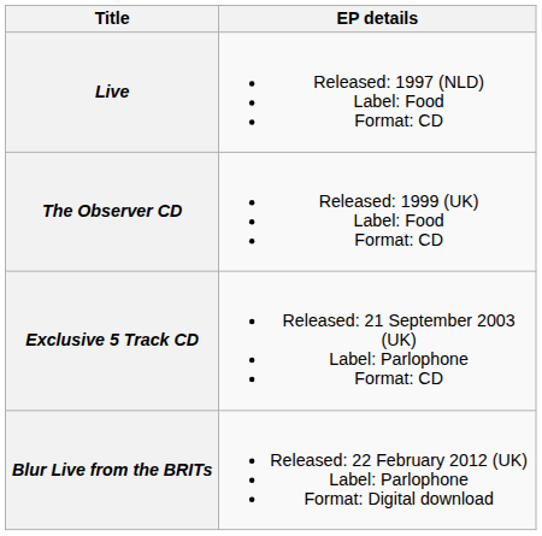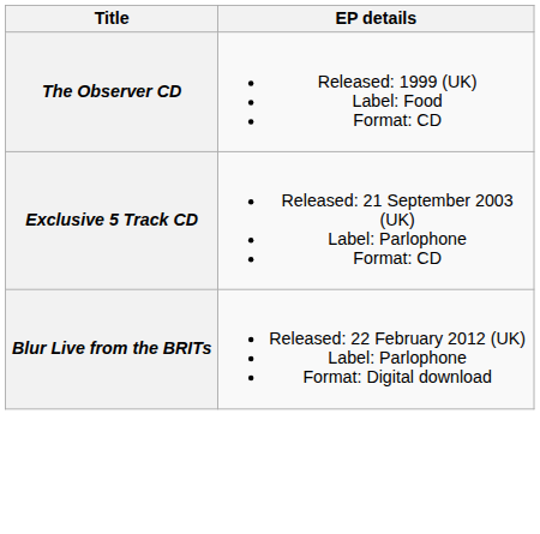- row: Live | Released: 1997 (NLD) Label: Food Format: CD
